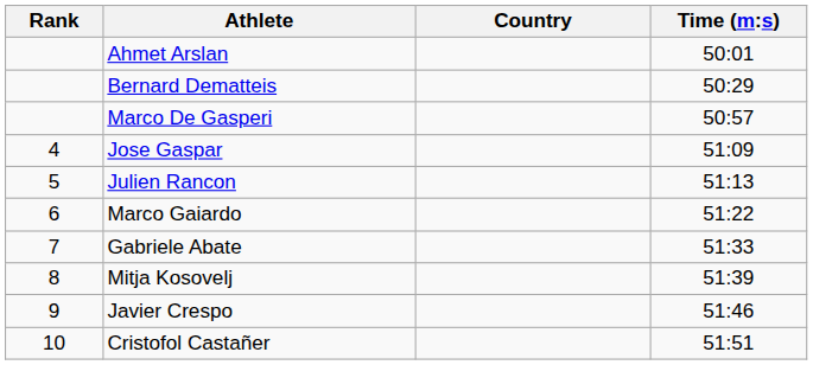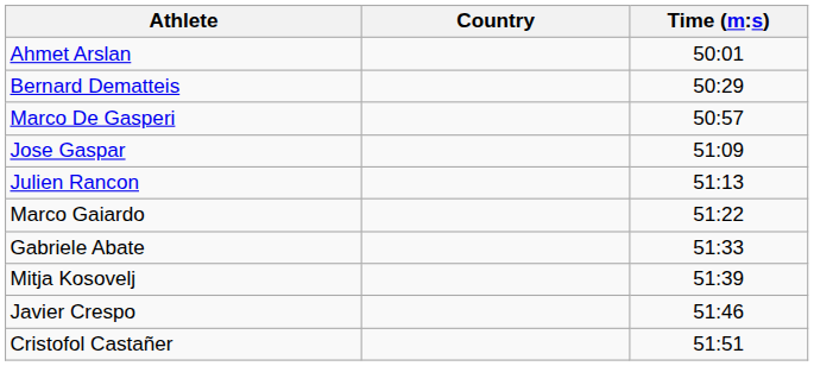- column: Rank | 4 | 5 | 6 | 7 | 8 | 9 | 10
